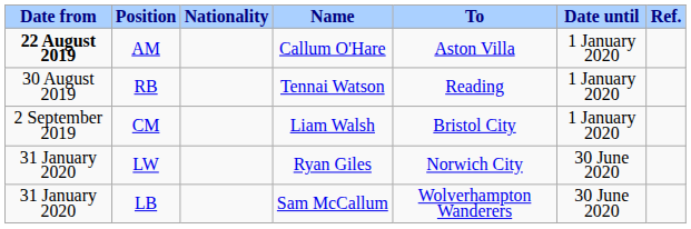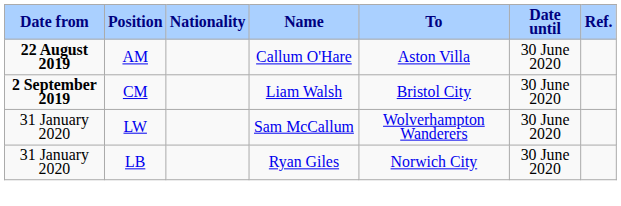AM | Date until: 1 January 2020 -> 30 June 2020
- row: 30 August 2019 | RB | Tennai Watson | Reading | 1 January 2020
CM | Date from: normal -> bold
CM | Date until: 1 January 2020 -> 30 June 2020
LW | Name: Ryan Giles -> Sam McCallum
LW | To: Norwich City -> Wolverhampton Wanderers
LB | Name: Sam McCallum -> Ryan Giles
LB | To: Wolverhampton Wanderers -> Norwich City
